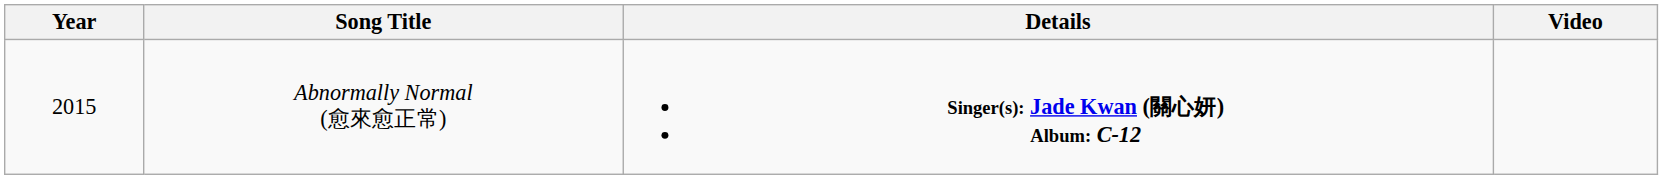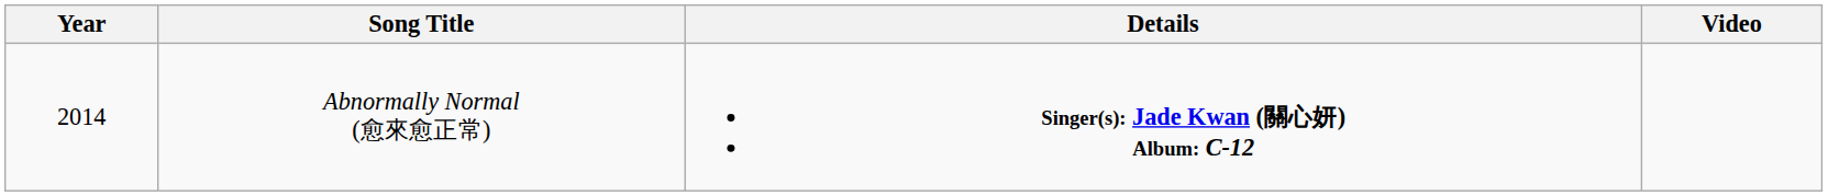Abnormally Normal (愈來愈正常) | Year: 2015 -> 2014
